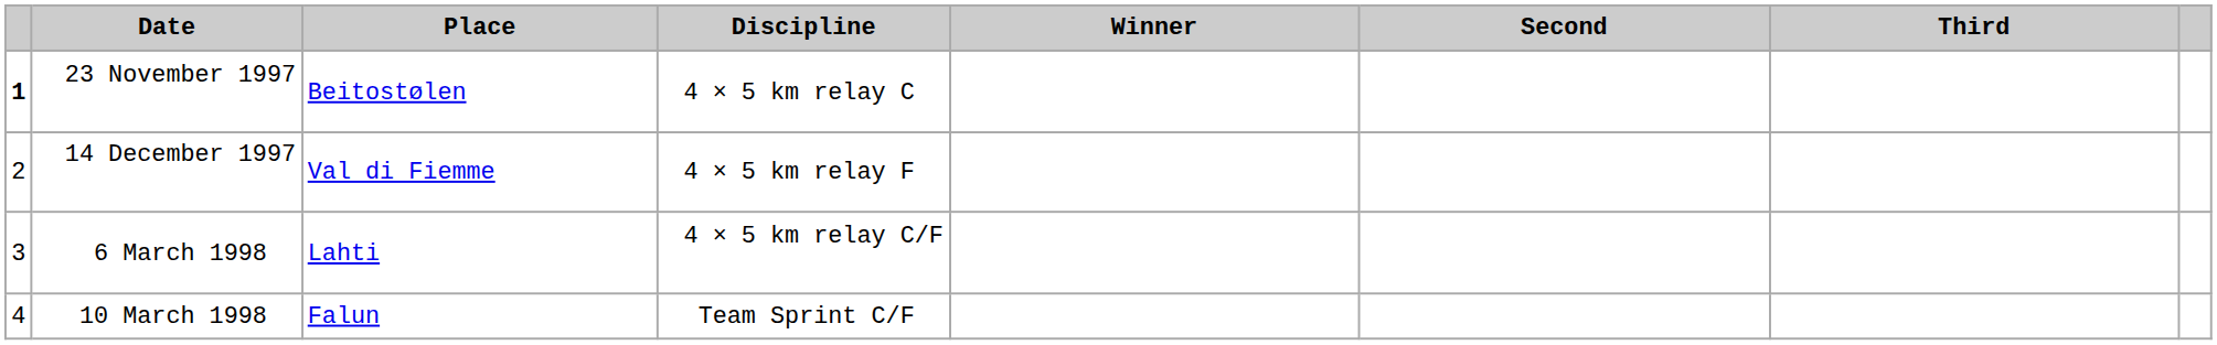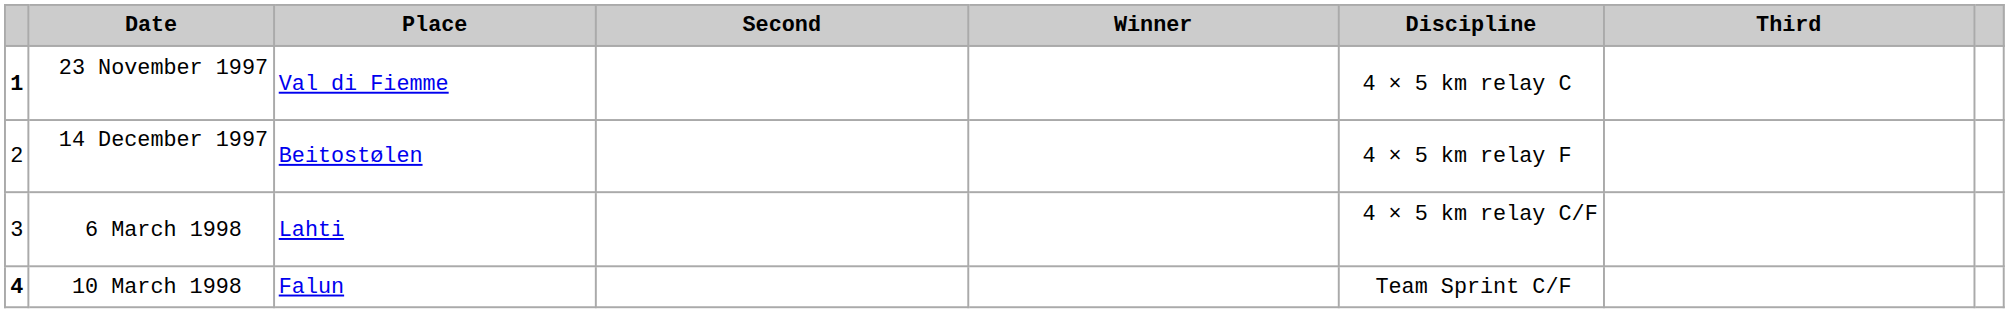columns swapped: Discipline <-> Second
23 November 1997 | Place: Beitostølen -> Val di Fiemme
14 December 1997 | Place: Val di Fiemme -> Beitostølen
10 March 1998 | column 1: normal -> bold
